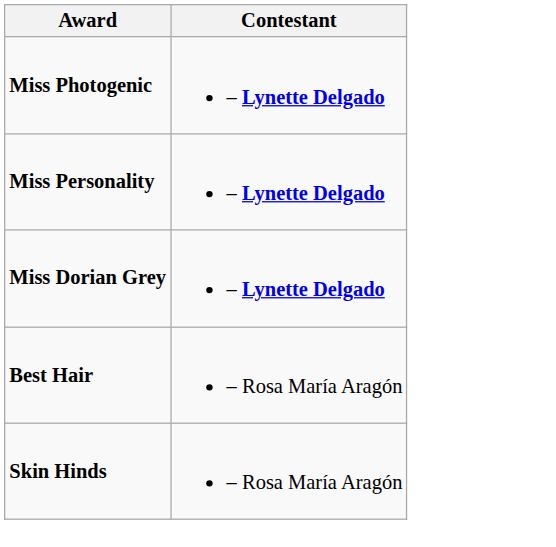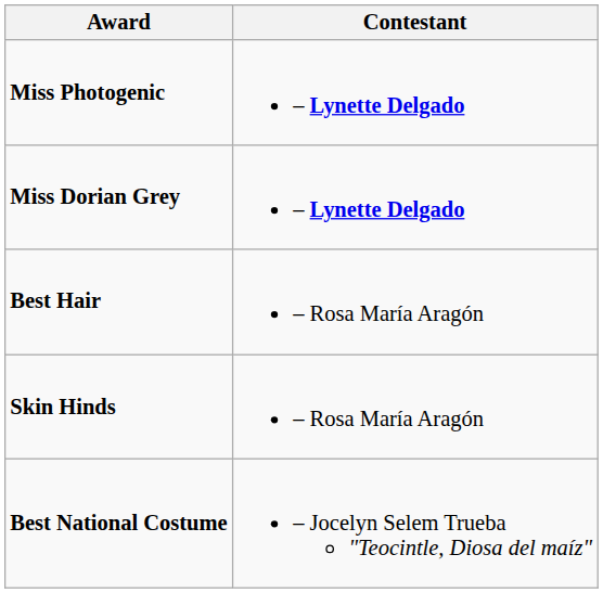- row: Miss Personality | – Lynette Delgado
+ row: Best National Costume | – Jocelyn Selem Trueba "Teocintle, Diosa del maíz"
